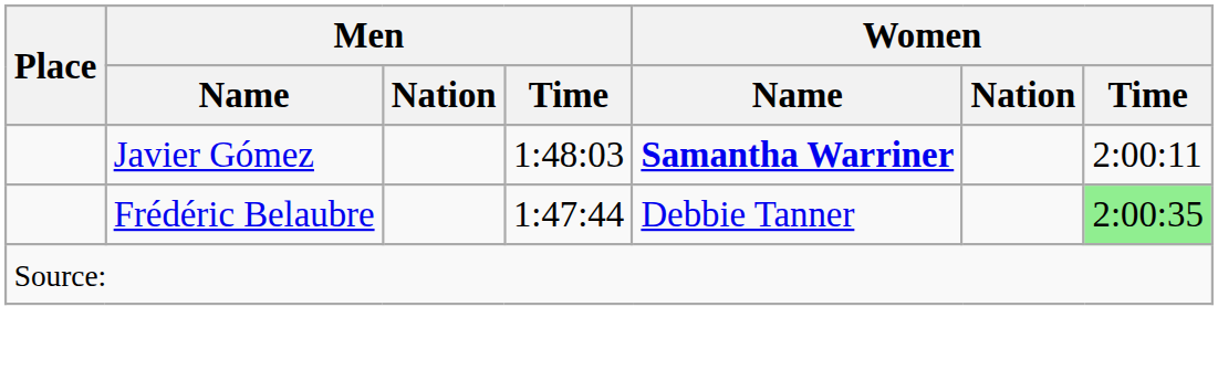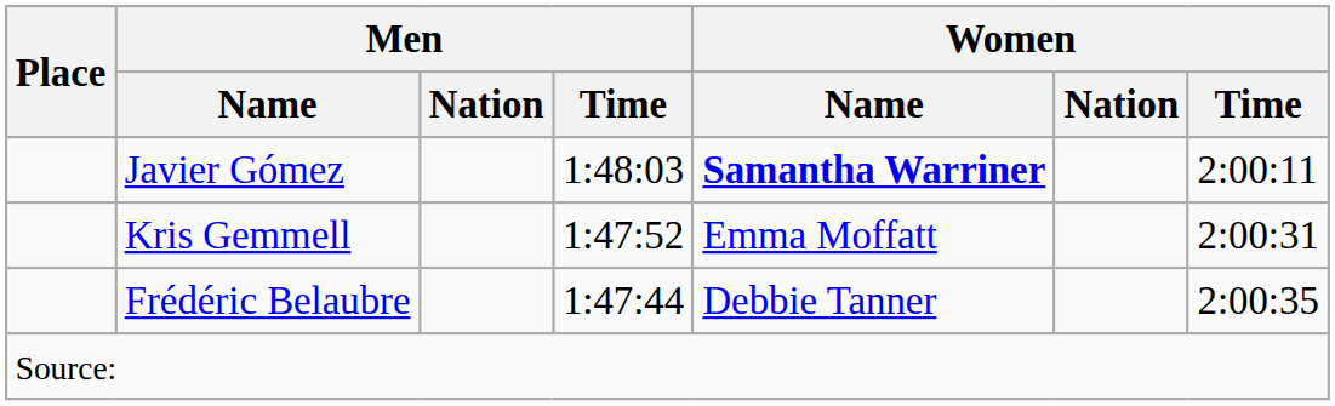+ row: Kris Gemmell | 1:47:52 | Emma Moffatt | 2:00:31
Frédéric Belaubre | Women / Time: lightgreen background -> no background
